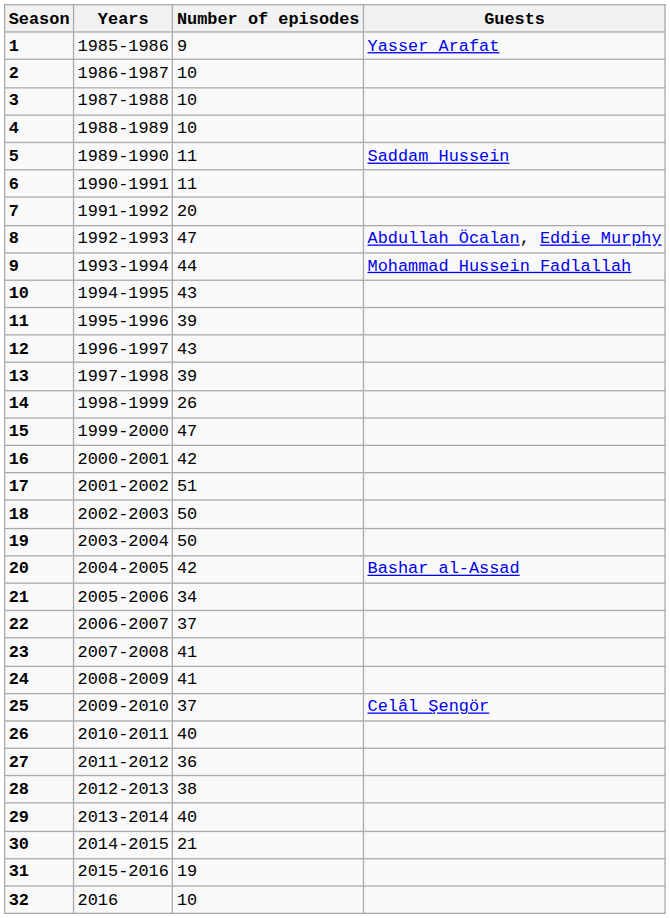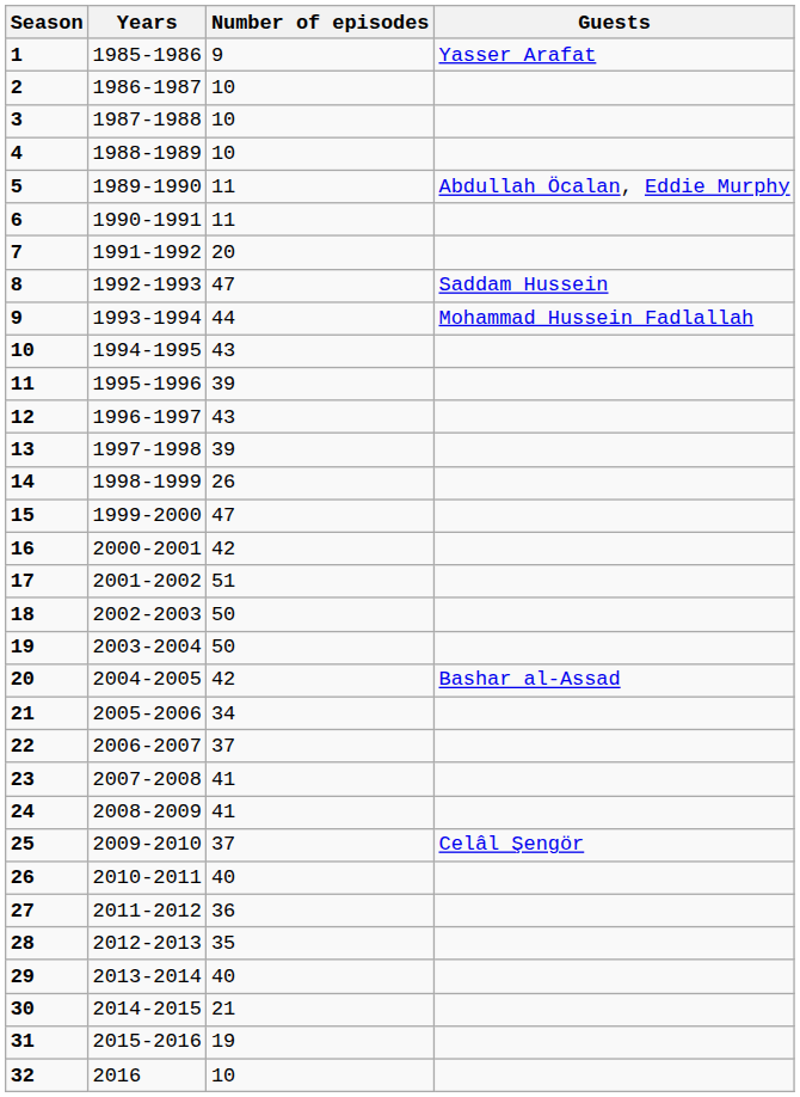5 | Guests: Saddam Hussein -> Abdullah Öcalan, Eddie Murphy
8 | Guests: Abdullah Öcalan, Eddie Murphy -> Saddam Hussein
28 | Number of episodes: 38 -> 35
